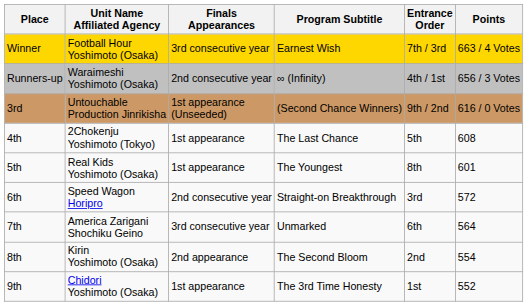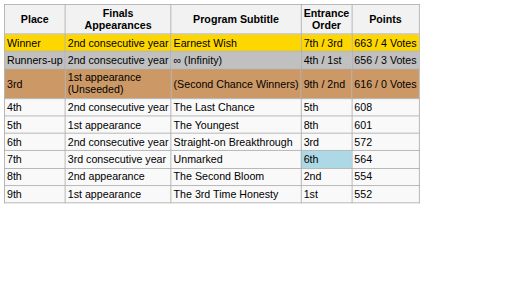- column: Unit Name Affiliated Agency | Football Hour Yoshimoto (Osaka) | Waraimeshi Yoshimoto (Osaka) | Untouchable Production Jinrikisha | 2Chokenju Yoshimoto (Tokyo) | Real Kids Yoshimoto (Osaka) | Speed Wagon Horipro | America Zarigani Shochiku Geino | Kirin Yoshimoto (Osaka) | Chidori Yoshimoto (Osaka)
Winner | Finals Appearances: 3rd consecutive year -> 2nd consecutive year
4th | Finals Appearances: 1st appearance -> 2nd consecutive year
7th | Entrance Order: no background -> lightblue background
